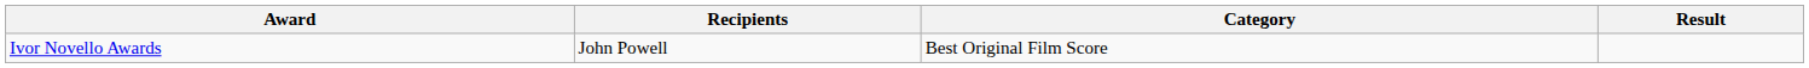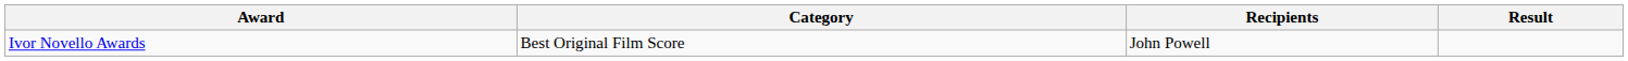columns swapped: Category <-> Recipients
